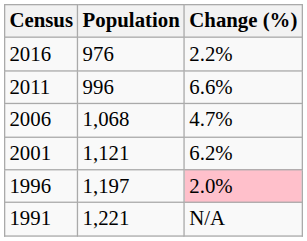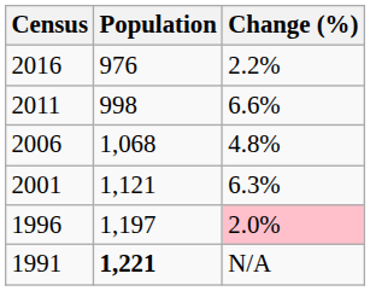2011 | Population: 996 -> 998
2006 | Change (%): 4.7% -> 4.8%
2001 | Change (%): 6.2% -> 6.3%
1991 | Population: normal -> bold
